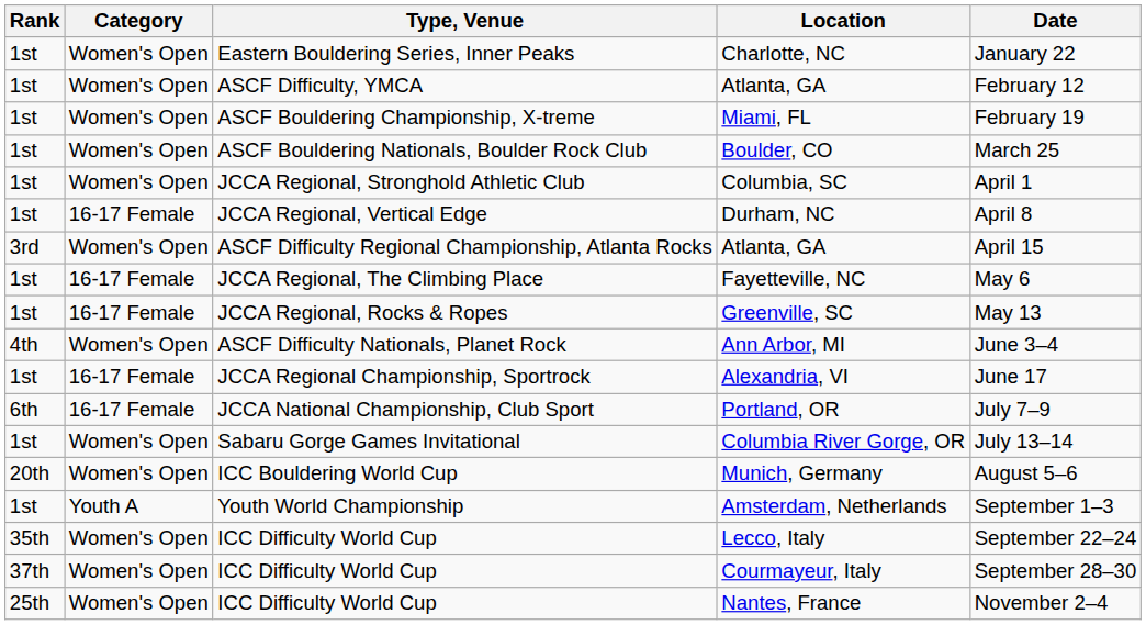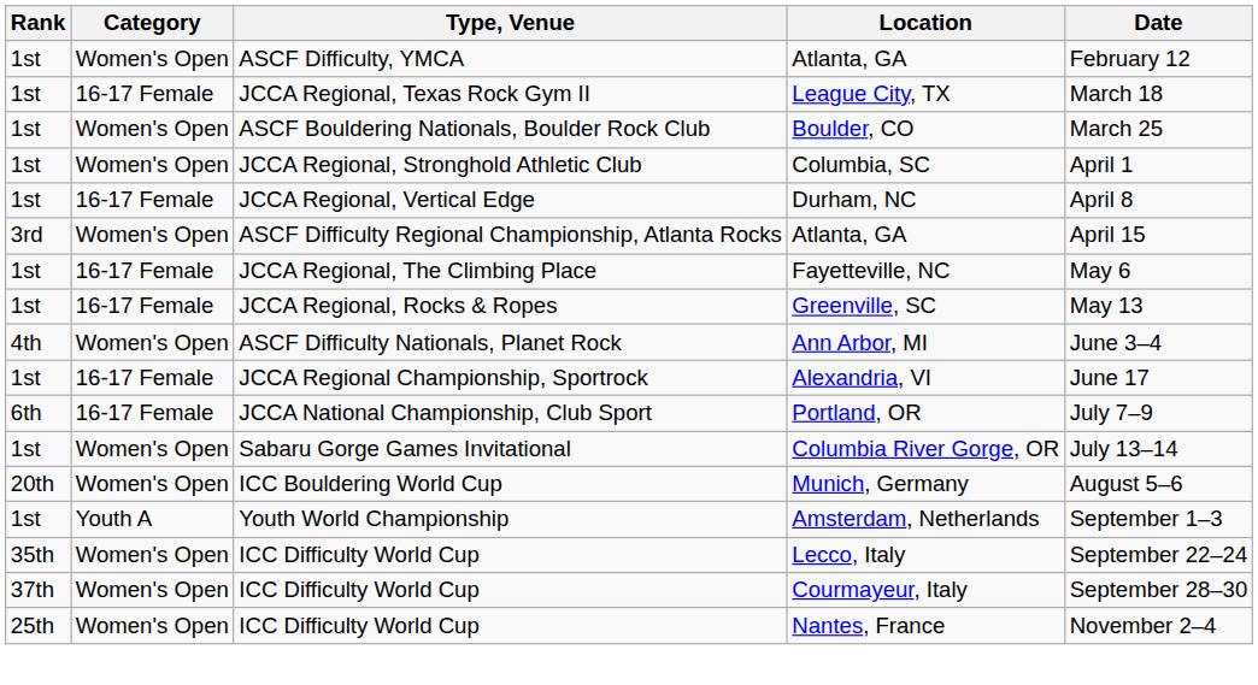- row: 1st | Women's Open | Eastern Bouldering Series, Inner Peaks | Charlotte, NC | January 22
- row: 1st | Women's Open | ASCF Bouldering Championship, X-treme | Miami, FL | February 19
+ row: 1st | 16-17 Female | JCCA Regional, Texas Rock Gym II | League City, TX | March 18
